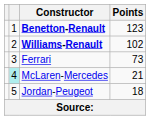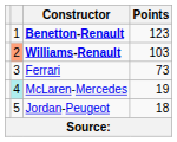Williams-Renault | column 2: no background -> lightsalmon background
Williams-Renault | Points: 102 -> 103
McLaren-Mercedes | Points: 21 -> 19
